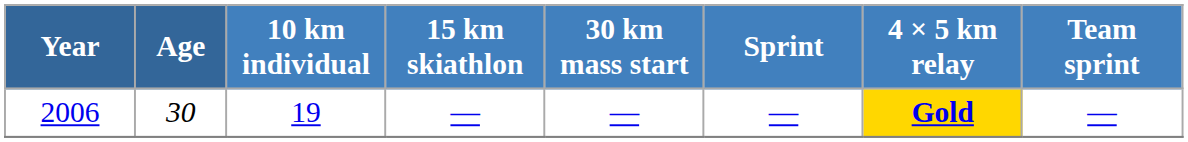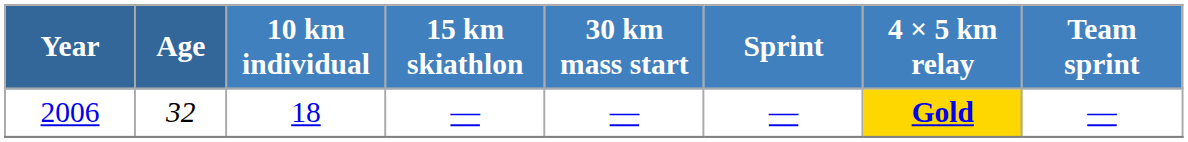2006 | Age: 30 -> 32
2006 | 10 km individual: 19 -> 18
